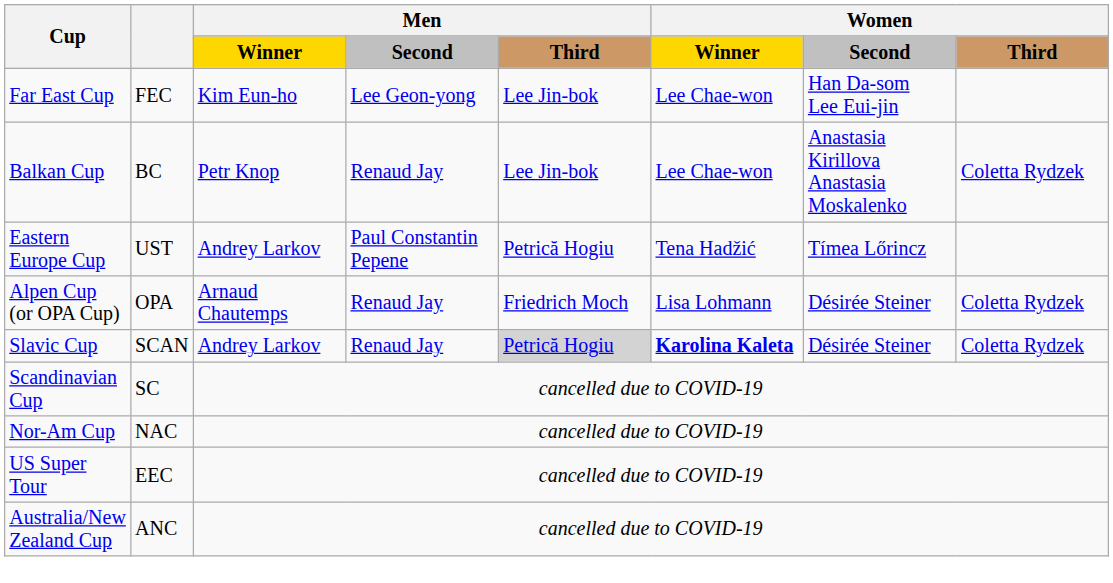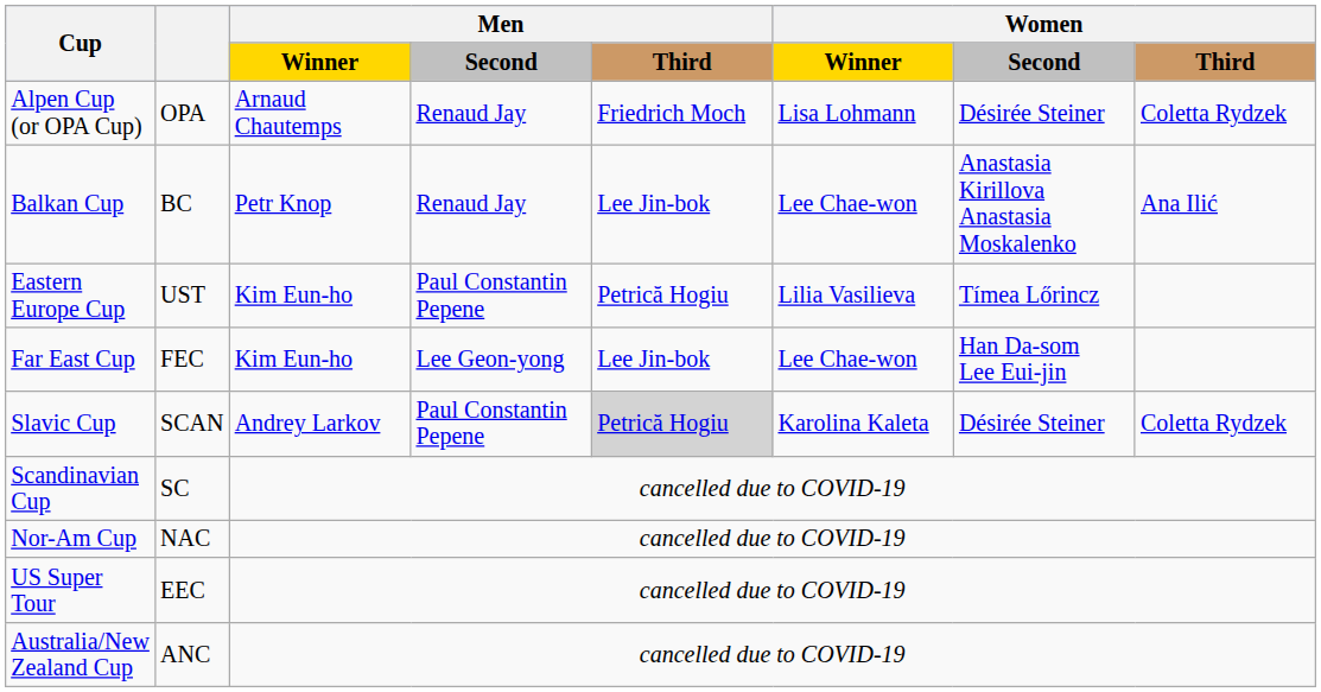rows swapped: Alpen Cup (or OPA Cup) <-> Far East Cup
Balkan Cup | Women / Third: Coletta Rydzek -> Ana Ilić
Eastern Europe Cup | Men / Winner: Andrey Larkov -> Kim Eun-ho
Eastern Europe Cup | Women / Winner: Tena Hadžić -> Lilia Vasilieva
Slavic Cup | Men / Second: Renaud Jay -> Paul Constantin Pepene
Slavic Cup | Women / Winner: bold -> normal
